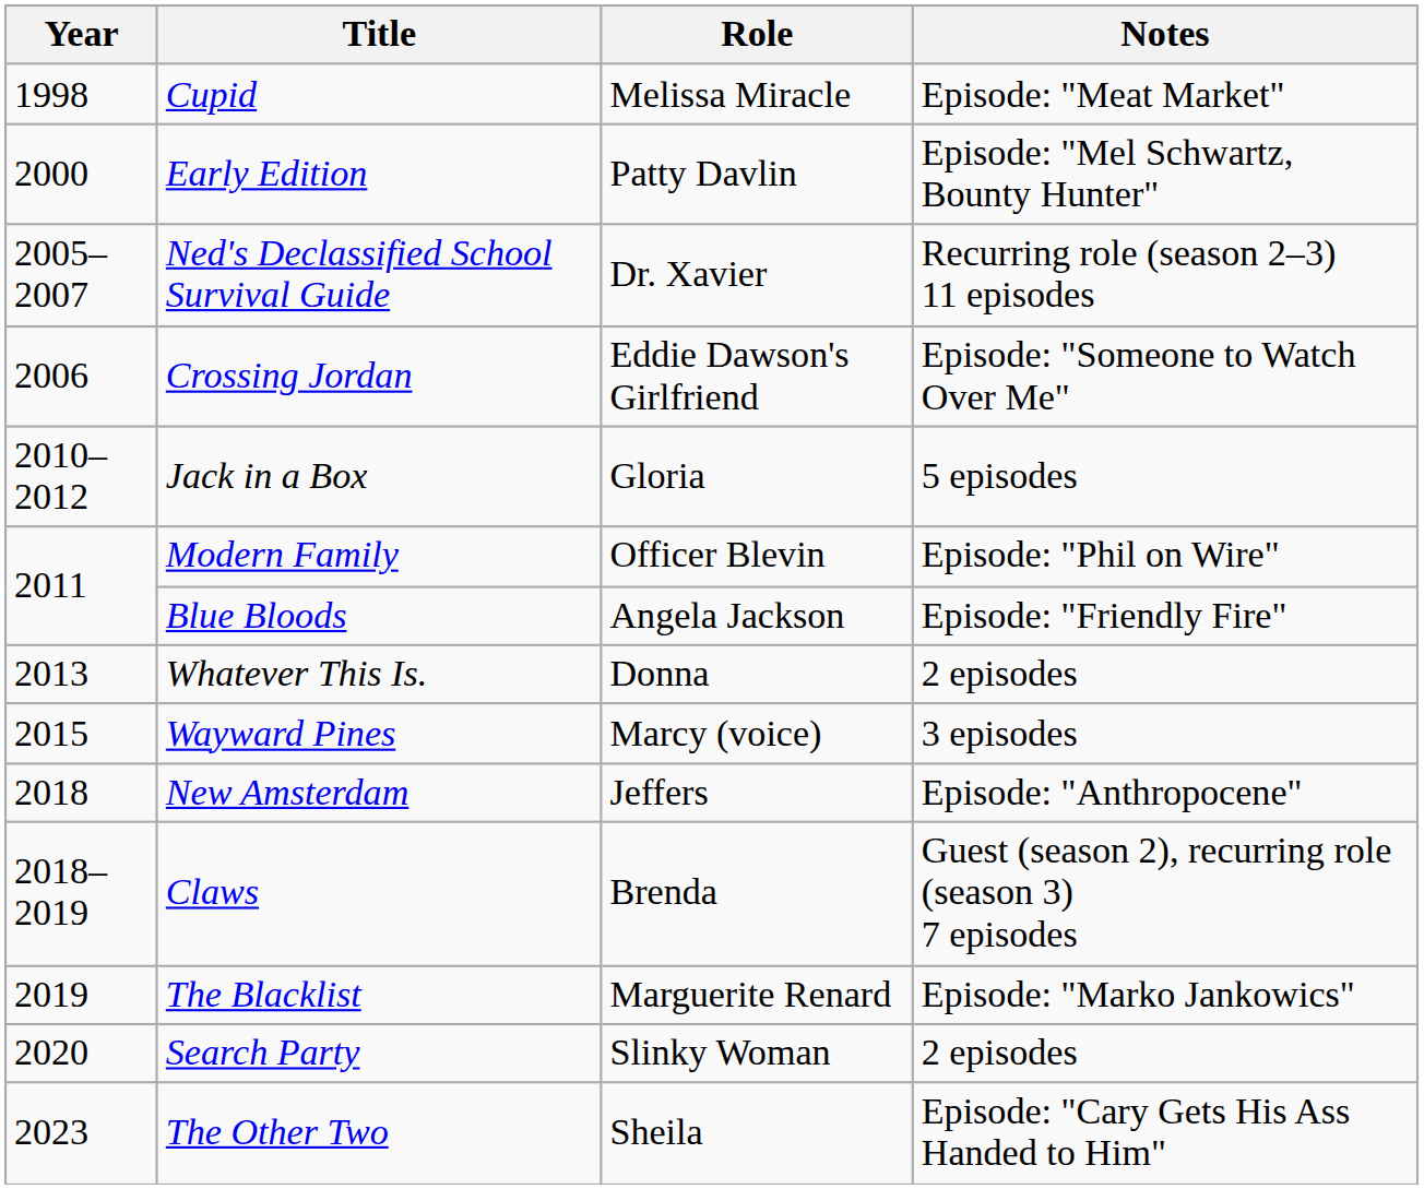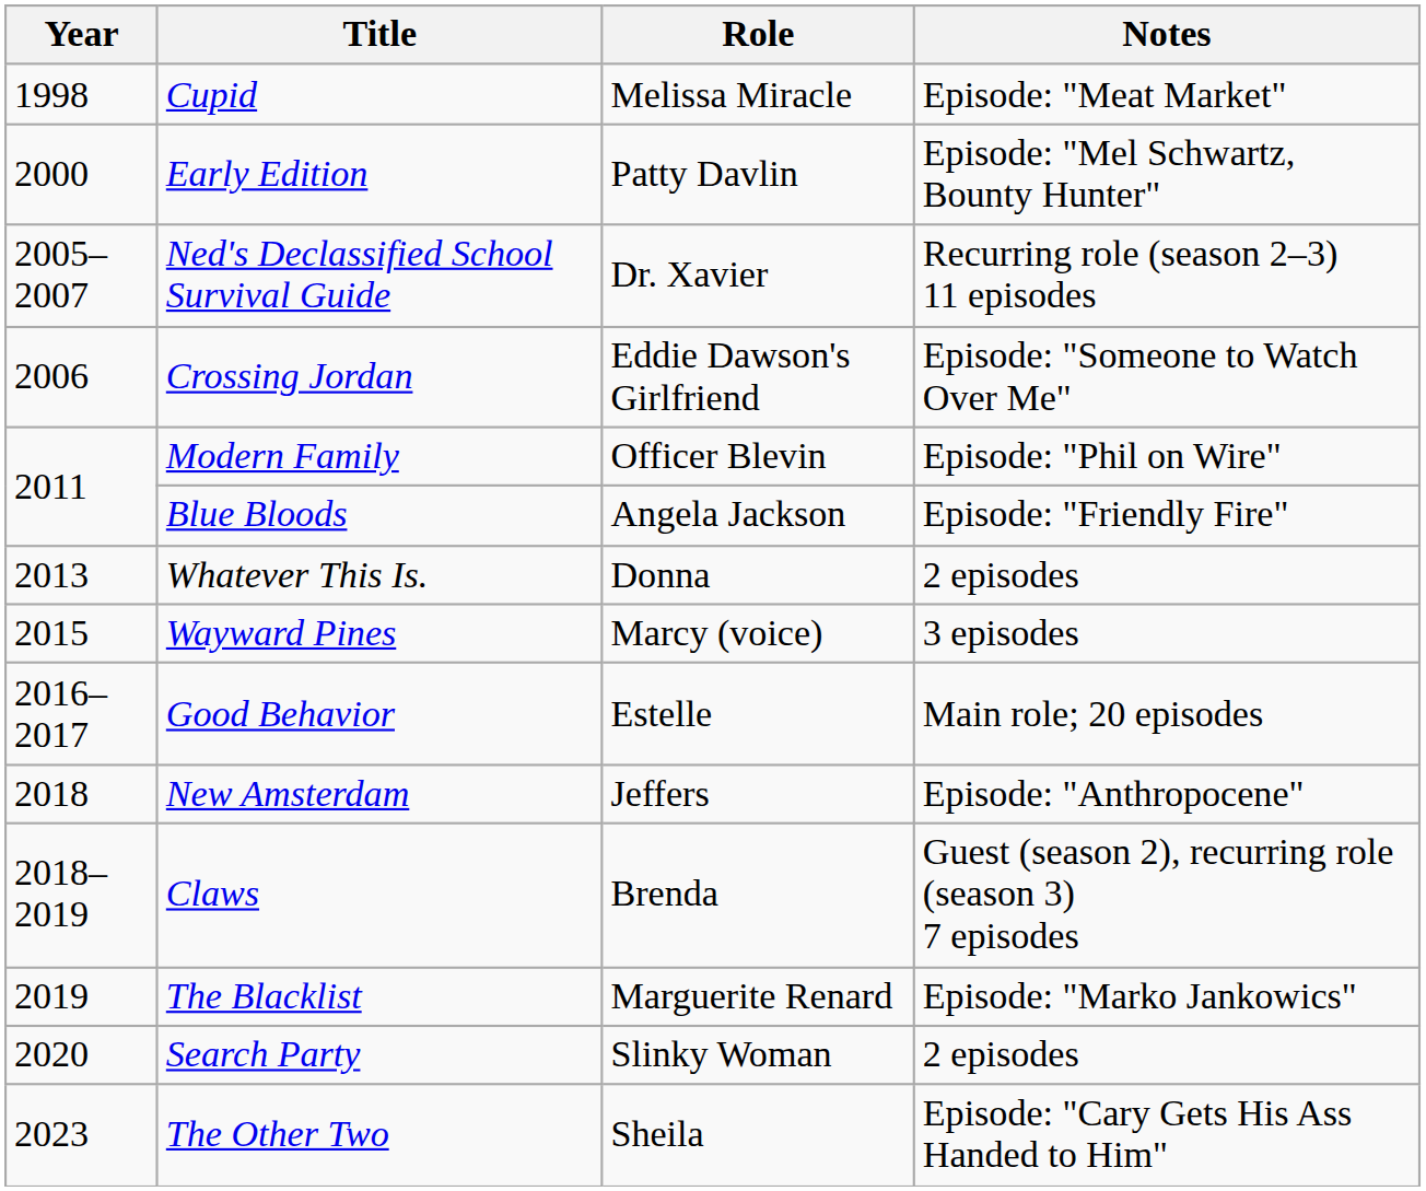- row: 2010–2012 | Jack in a Box | Gloria | 5 episodes
+ row: 2016–2017 | Good Behavior | Estelle | Main role; 20 episodes
